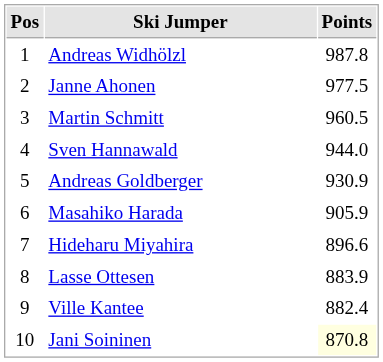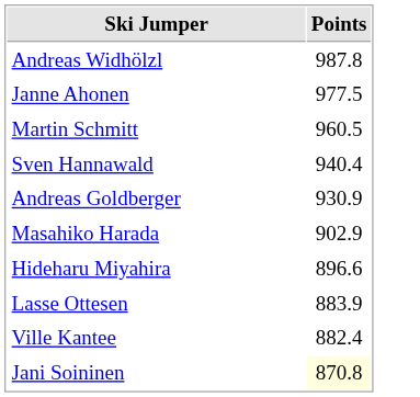- column: Pos | 1 | 2 | 3 | 4 | 5 | 6 | 7 | 8 | 9 | 10
Sven Hannawald | Points: 944.0 -> 940.4
Masahiko Harada | Points: 905.9 -> 902.9
